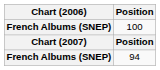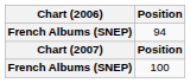rows swapped: 100 <-> 94
